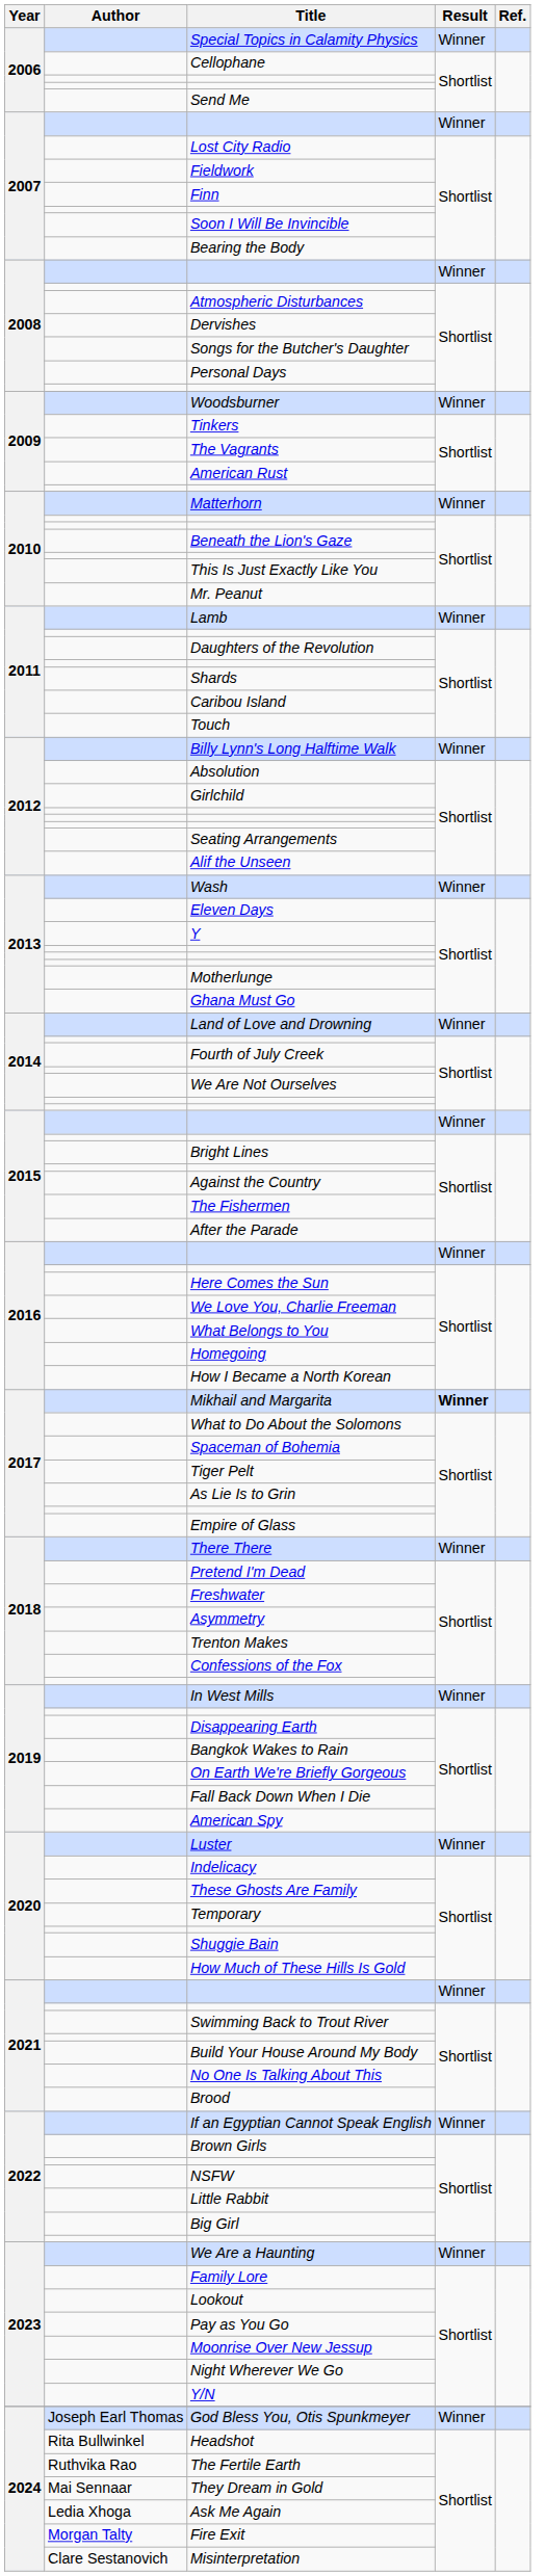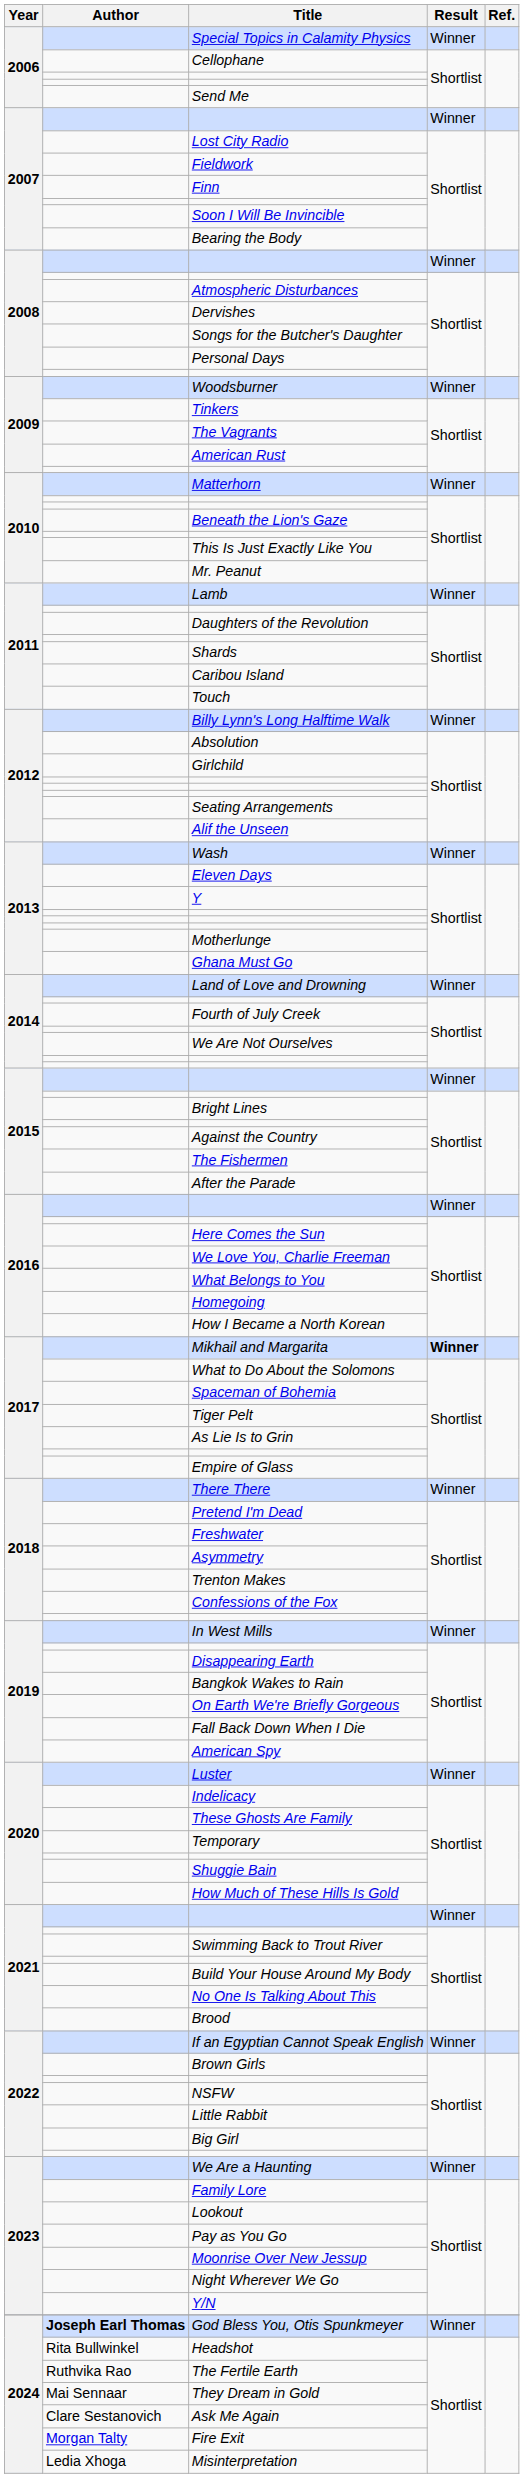God Bless You, Otis Spunkmeyer | Author: normal -> bold
Ask Me Again | Author: Ledia Xhoga -> Clare Sestanovich
Misinterpretation | Author: Clare Sestanovich -> Ledia Xhoga
